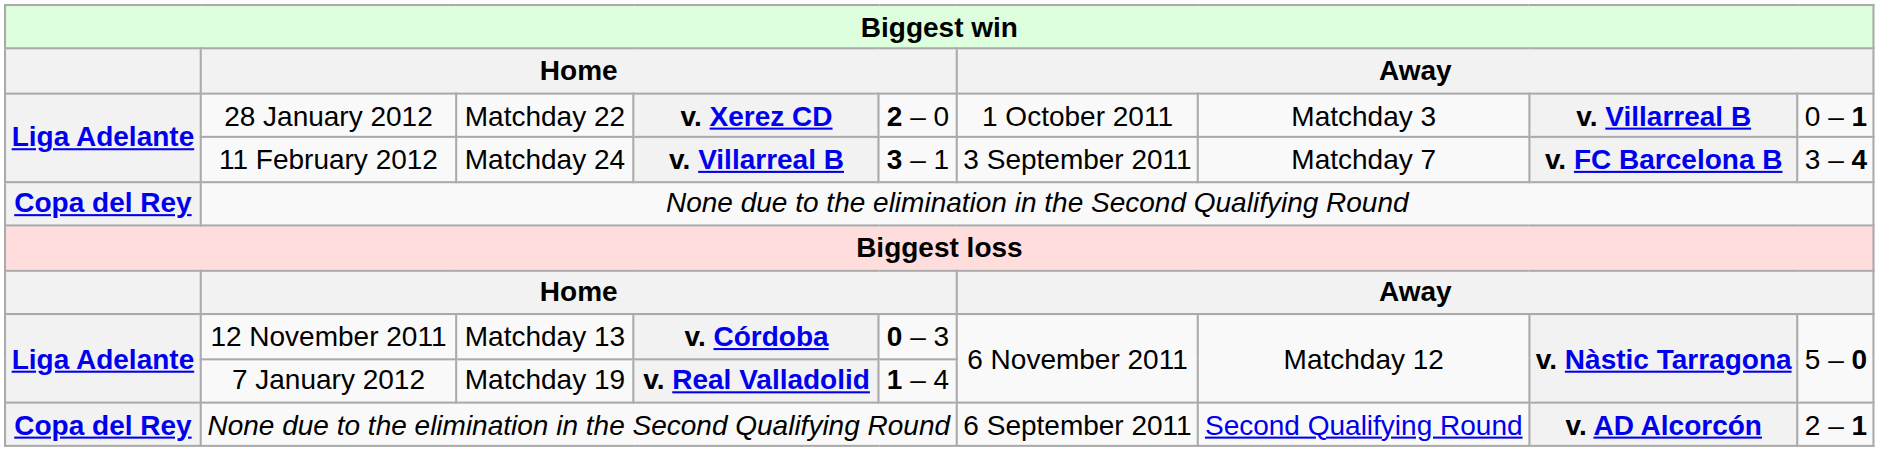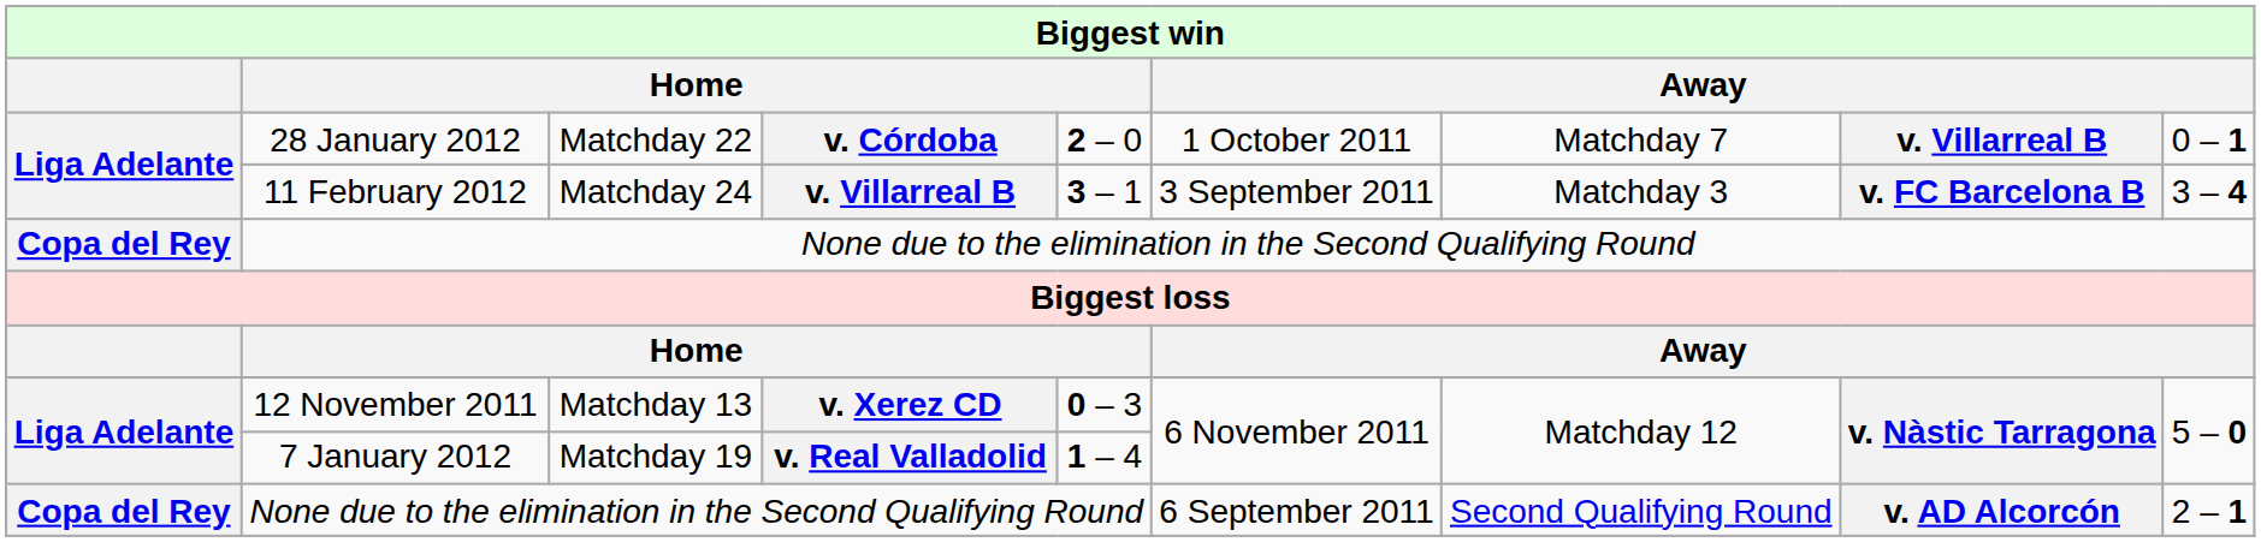28 January 2012 | column 4: v. Xerez CD -> v. Córdoba
28 January 2012 | column 7: Matchday 3 -> Matchday 7
11 February 2012 | column 7: Matchday 7 -> Matchday 3
12 November 2011 | column 4: v. Córdoba -> v. Xerez CD
